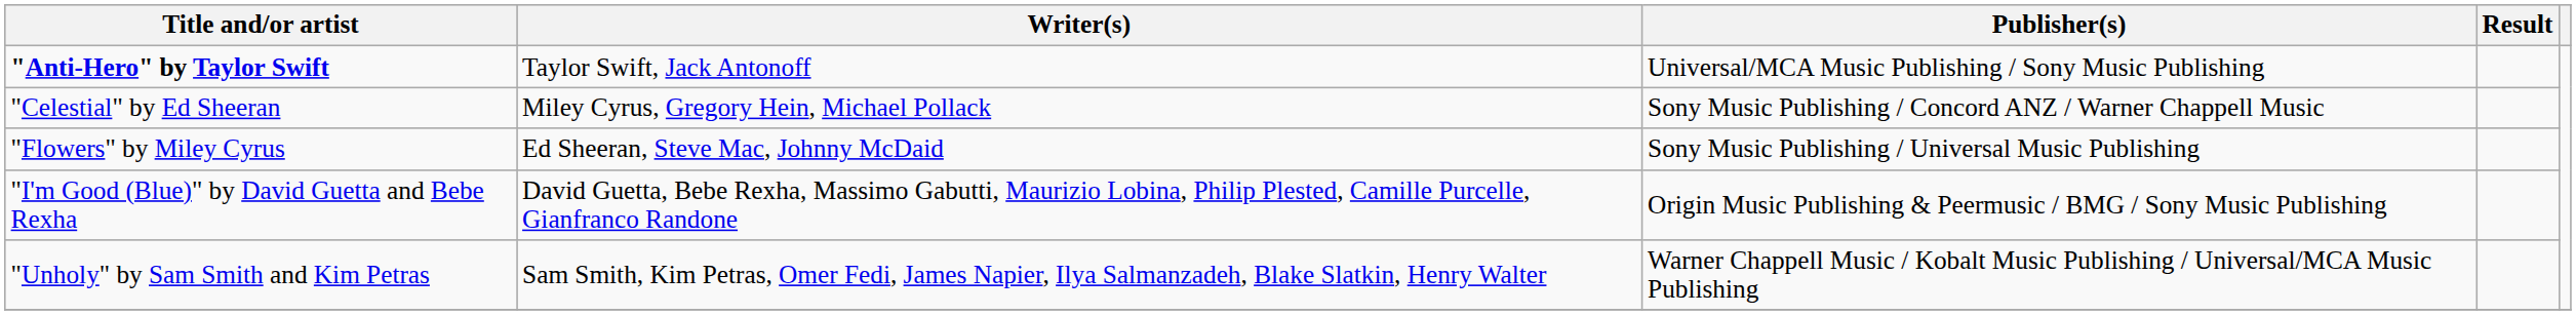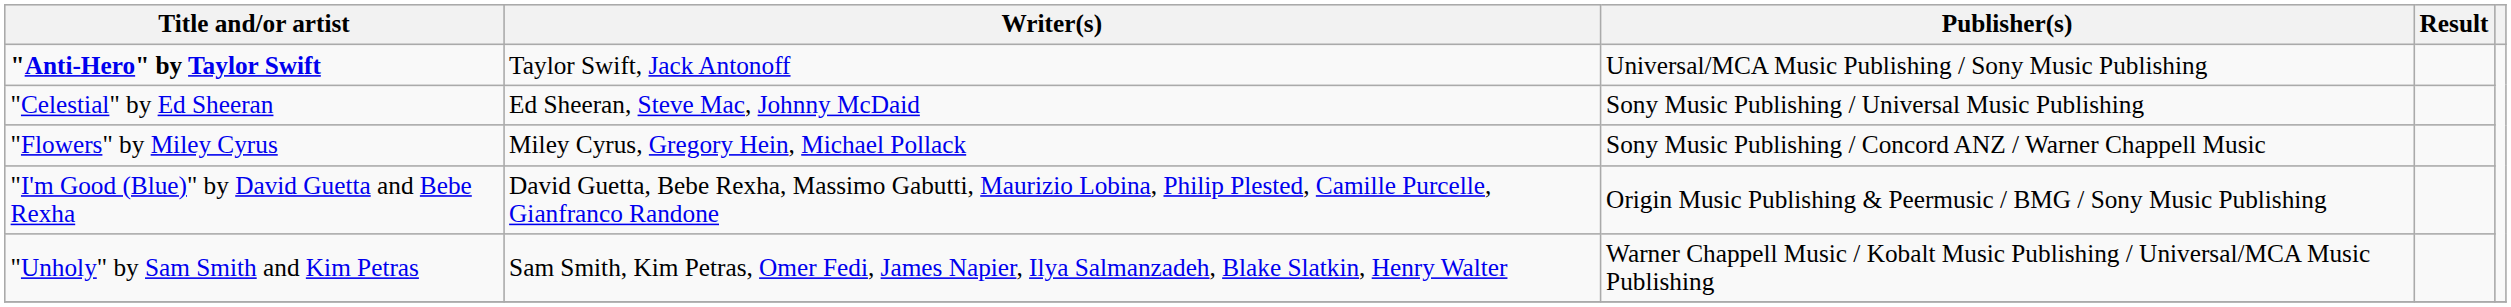"Celestial" by Ed Sheeran | Writer(s): Miley Cyrus, Gregory Hein, Michael Pollack -> Ed Sheeran, Steve Mac, Johnny McDaid
"Celestial" by Ed Sheeran | Publisher(s): Sony Music Publishing / Concord ANZ / Warner Chappell Music -> Sony Music Publishing / Universal Music Publishing
"Flowers" by Miley Cyrus | Writer(s): Ed Sheeran, Steve Mac, Johnny McDaid -> Miley Cyrus, Gregory Hein, Michael Pollack
"Flowers" by Miley Cyrus | Publisher(s): Sony Music Publishing / Universal Music Publishing -> Sony Music Publishing / Concord ANZ / Warner Chappell Music
